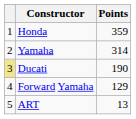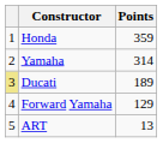Ducati | Points: 190 -> 189
